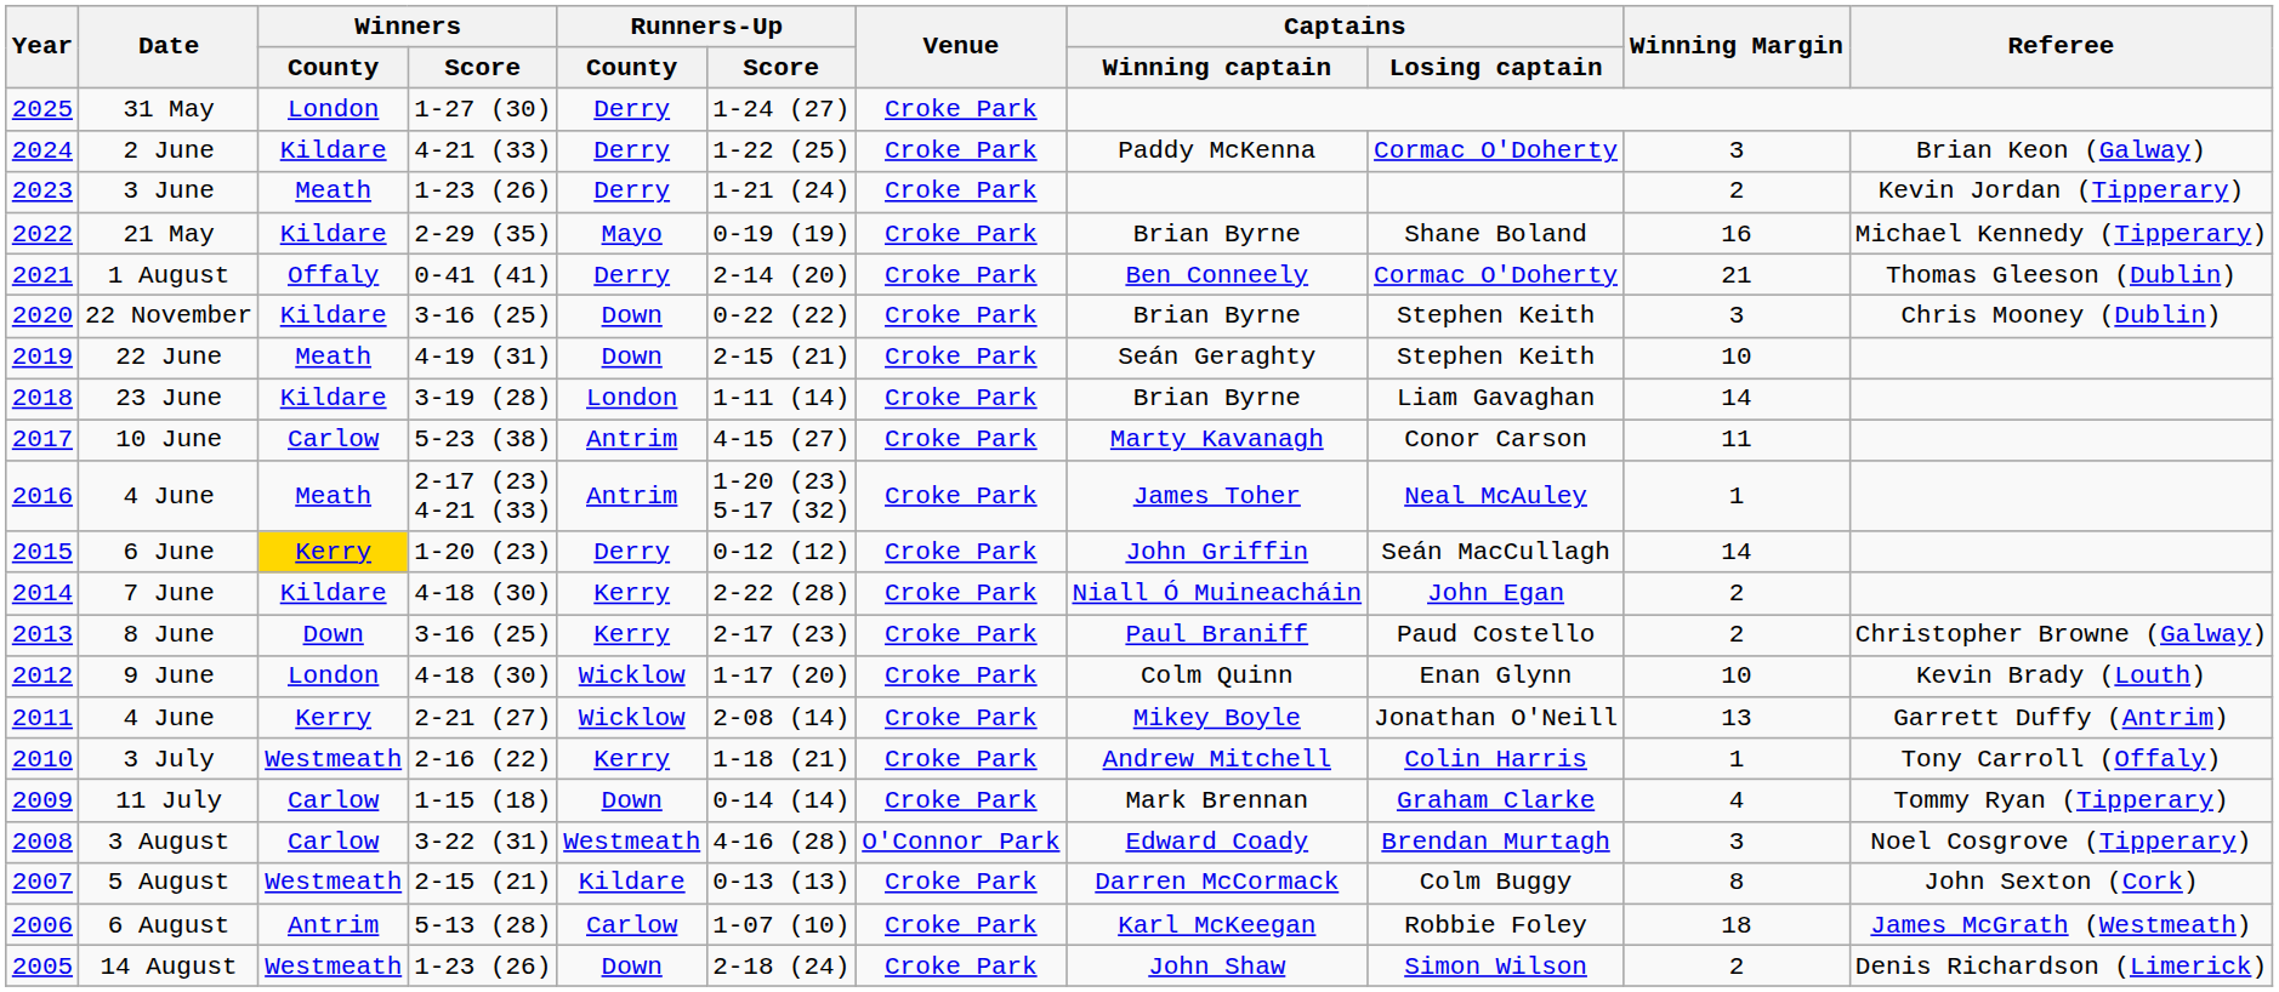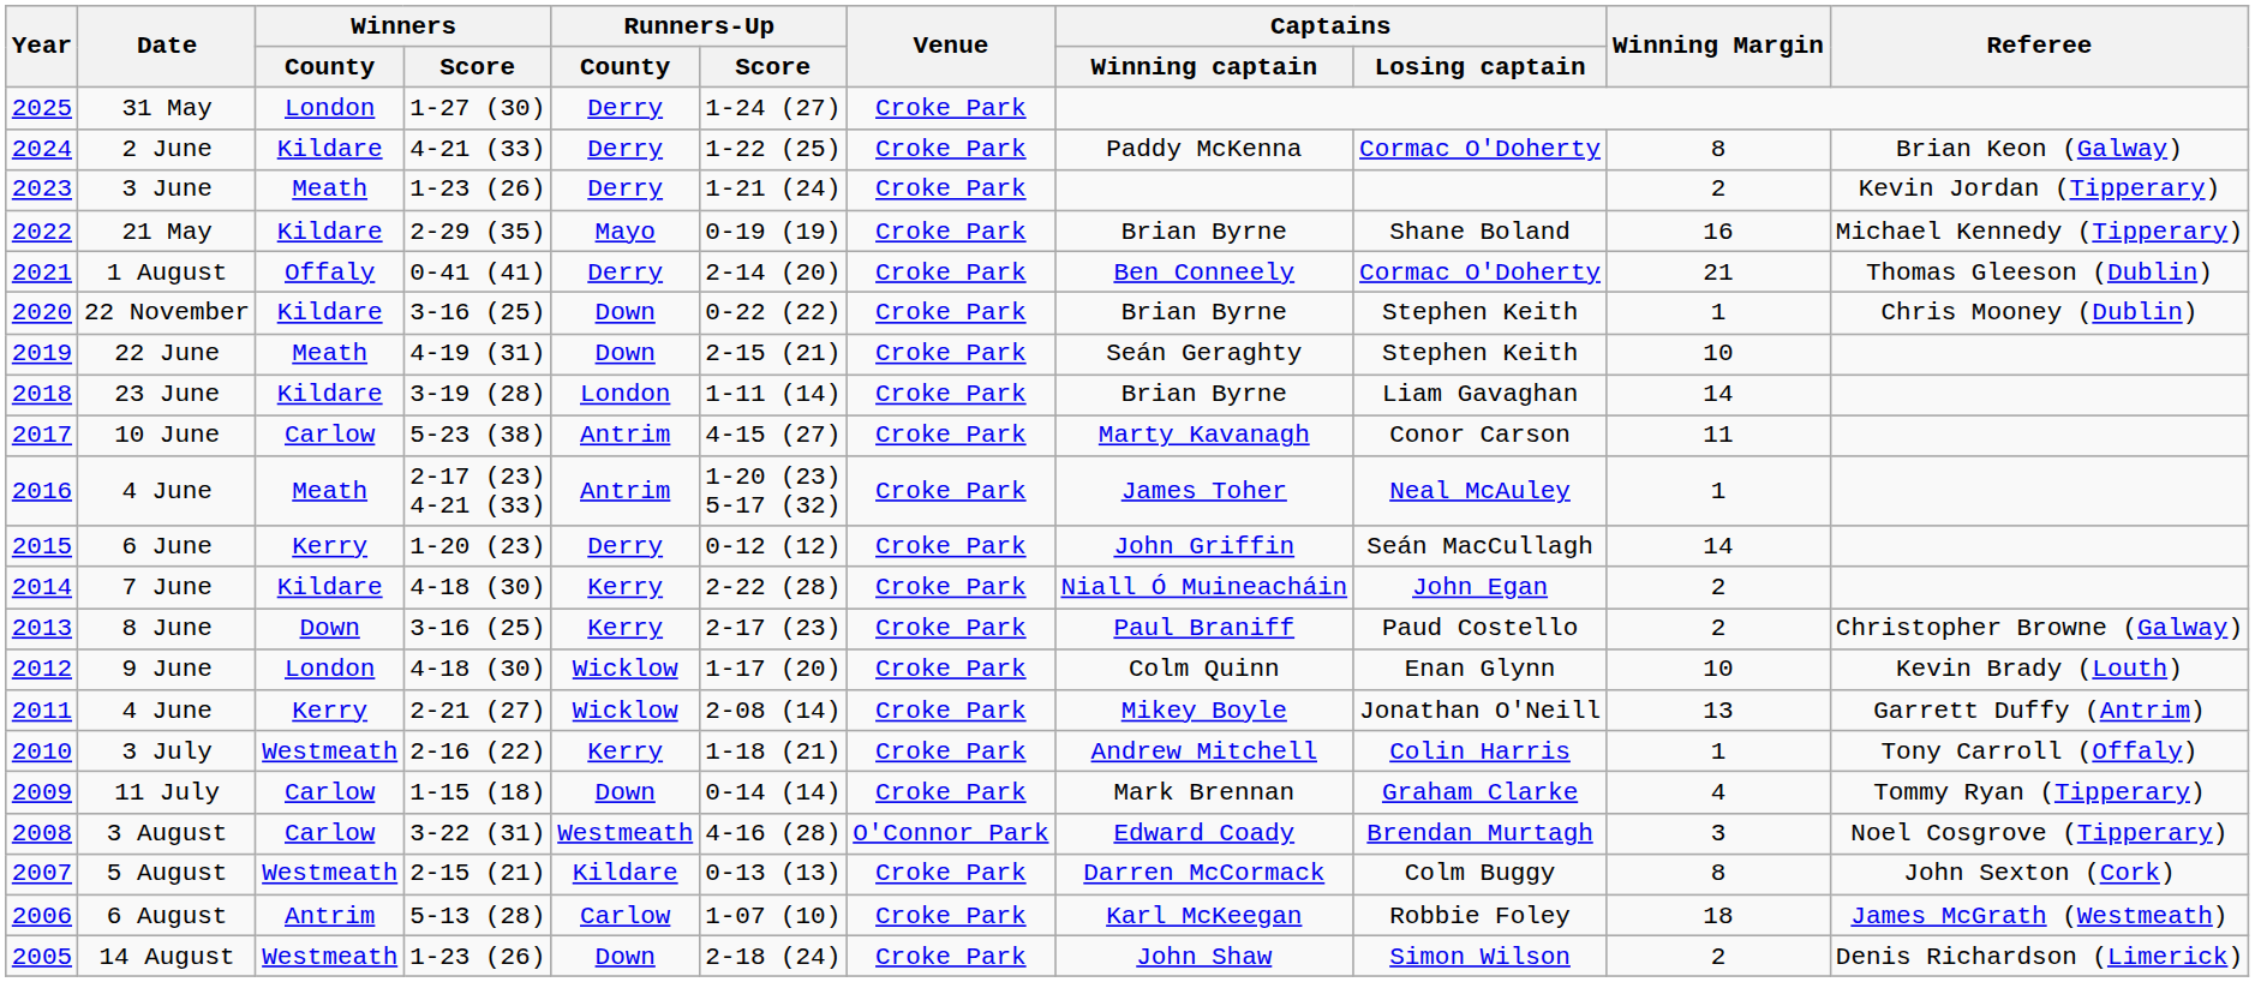2 June | Winning Margin: 3 -> 8
22 November | Winning Margin: 3 -> 1
6 June | Winners / County: gold background -> no background
